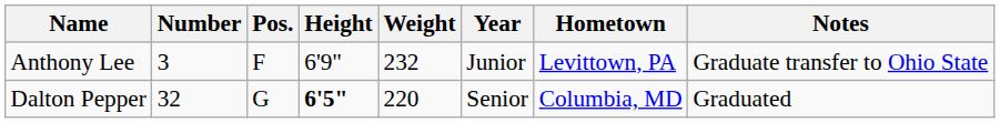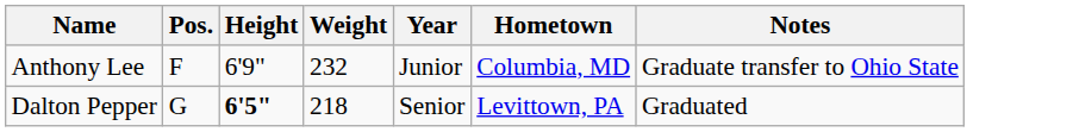- column: Number | 3 | 32
Anthony Lee | Hometown: Levittown, PA -> Columbia, MD
Dalton Pepper | Weight: 220 -> 218
Dalton Pepper | Hometown: Columbia, MD -> Levittown, PA
